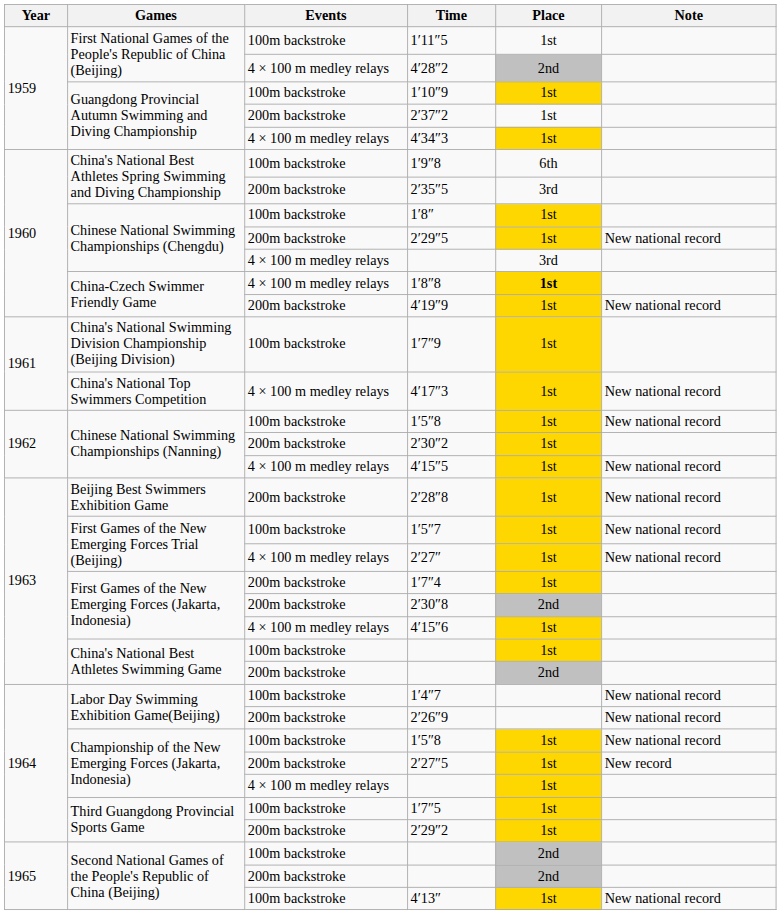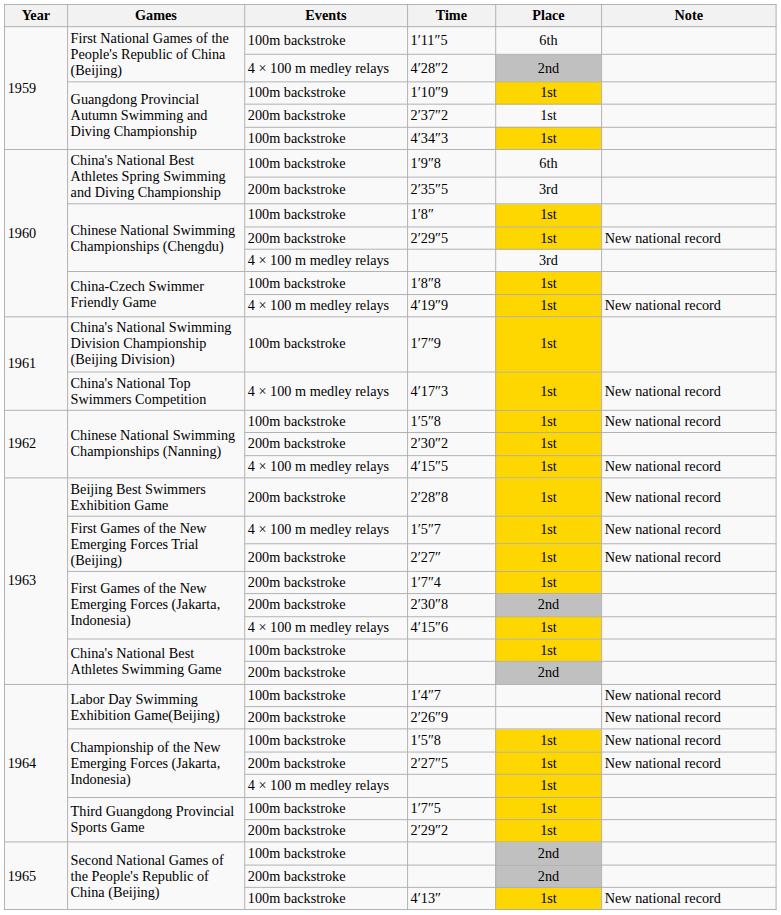1′11″5 | Place: 1st -> 6th
4′34″3 | Events: 4 × 100 m medley relays -> 100m backstroke
1′8″8 | Events: 4 × 100 m medley relays -> 100m backstroke
1′8″8 | Place: bold -> normal
4′19″9 | Events: 200m backstroke -> 4 × 100 m medley relays
1′5″7 | Events: 100m backstroke -> 4 × 100 m medley relays
2′27″ | Events: 4 × 100 m medley relays -> 200m backstroke
2′27″5 | Note: New record -> New national record
